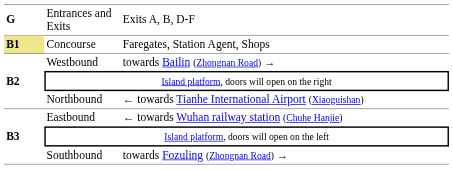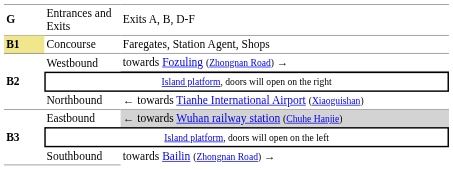Westbound | column 3: towards Bailin (Zhongnan Road) → -> towards Fozuling (Zhongnan Road) →
Eastbound | column 3: no background -> lightgrey background
Southbound | column 3: towards Fozuling (Zhongnan Road) → -> towards Bailin (Zhongnan Road) →
